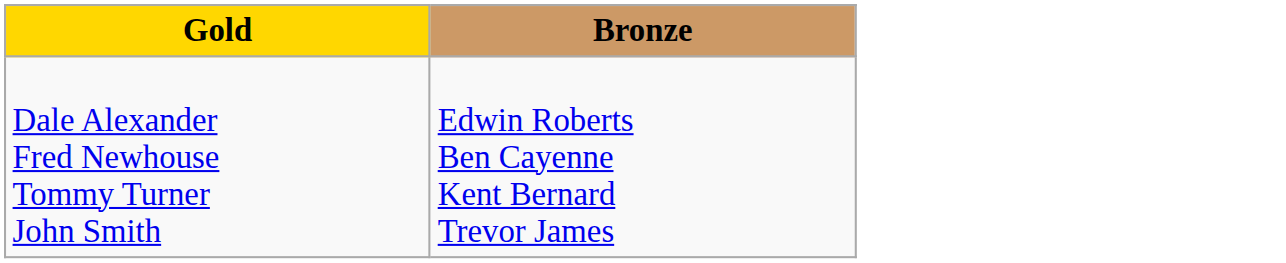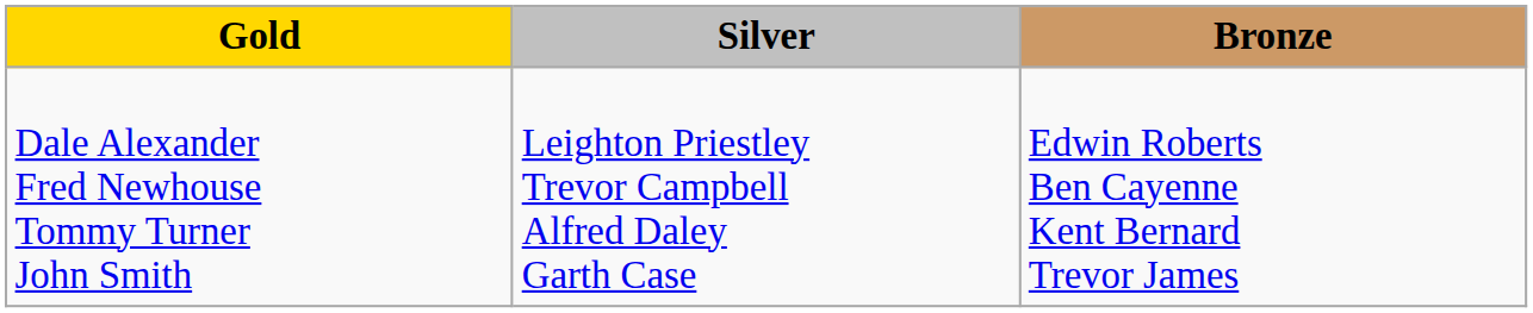+ column: Silver | Leighton Priestley Trevor Campbell Alfred Daley Garth Case
